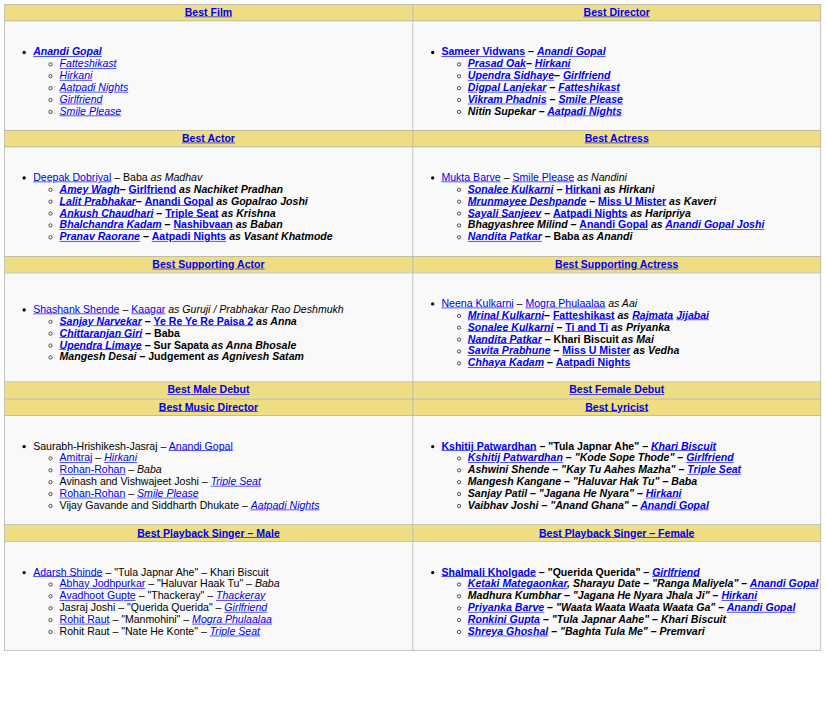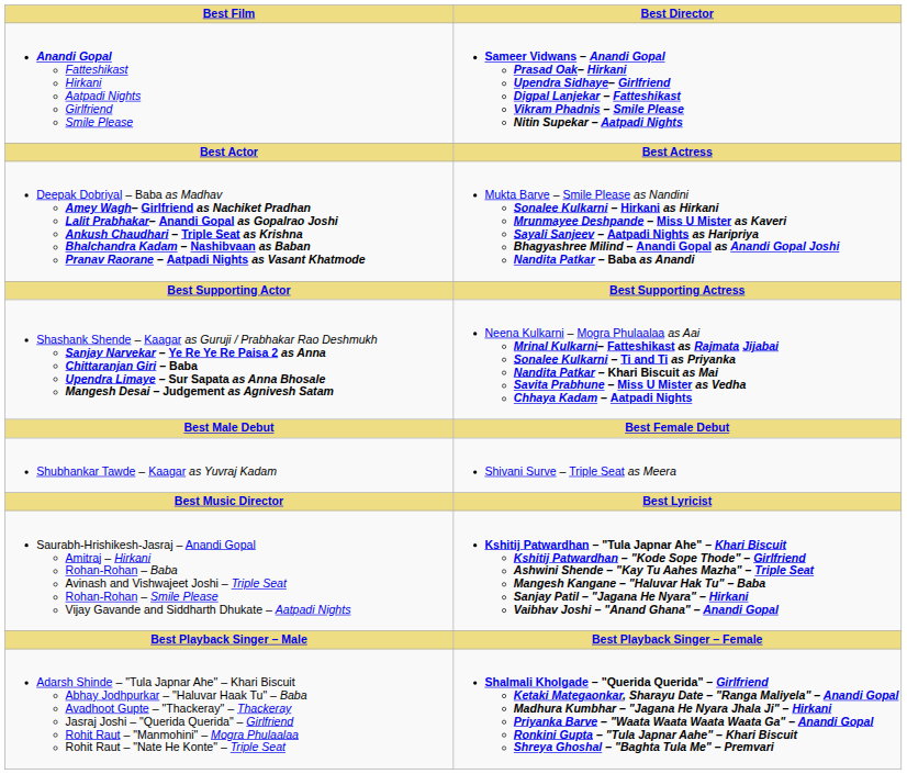+ row: Shubhankar Tawde – Kaagar as Yuvraj Kadam | Shivani Surve – Triple Seat as Meera
